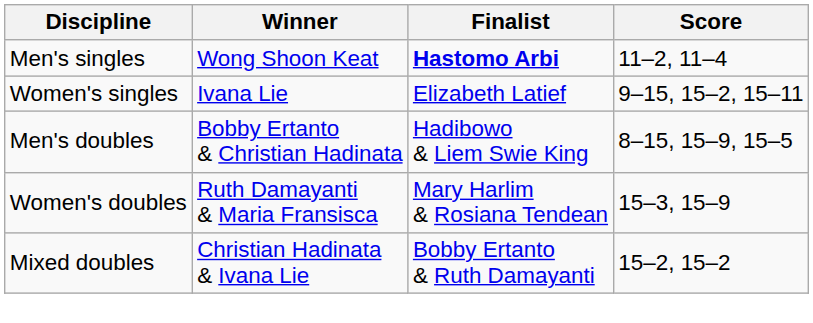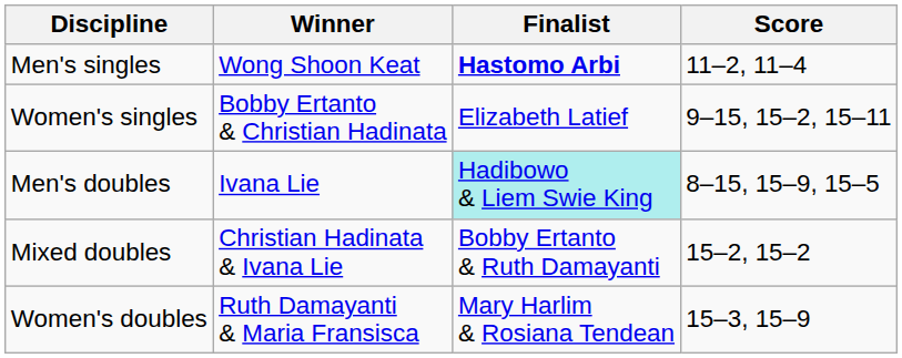Women's singles | Winner: Ivana Lie -> Bobby Ertanto & Christian Hadinata
Men's doubles | Winner: Bobby Ertanto & Christian Hadinata -> Ivana Lie
Men's doubles | Finalist: no background -> paleturquoise background
rows swapped: Women's doubles <-> Mixed doubles
